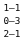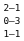rows swapped: 2–1 <-> 1–1
